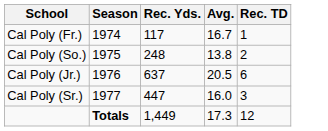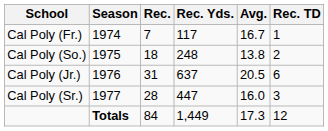+ column: Rec. | 7 | 18 | 31 | 28 | 84
